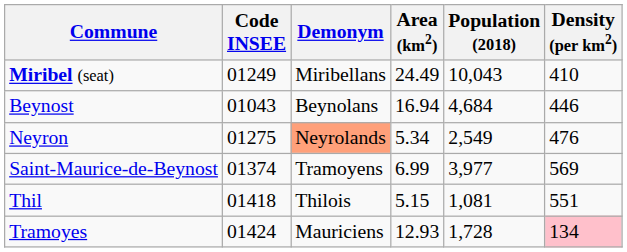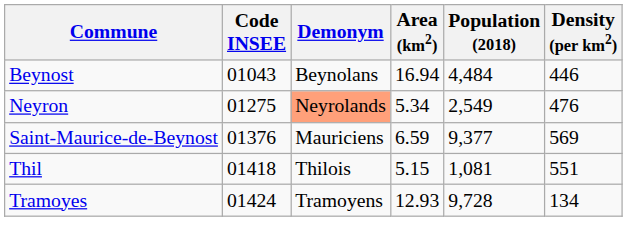- row: Miribel (seat) | 01249 | Miribellans | 24.49 | 10,043 | 410
Beynost | Population (2018): 4,684 -> 4,484
Saint-Maurice-de-Beynost | Code INSEE: 01374 -> 01376
Saint-Maurice-de-Beynost | Demonym: Tramoyens -> Mauriciens
Saint-Maurice-de-Beynost | Area (km2): 6.99 -> 6.59
Saint-Maurice-de-Beynost | Population (2018): 3,977 -> 9,377
Tramoyes | Demonym: Mauriciens -> Tramoyens
Tramoyes | Population (2018): 1,728 -> 9,728
Tramoyes | Density (per km2): pink background -> no background
